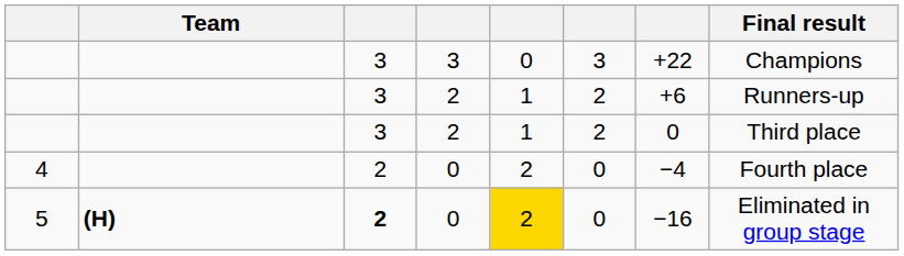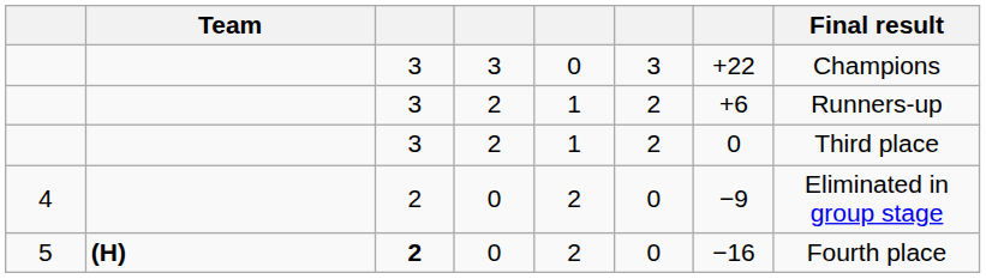4 | column 7: −4 -> −9
4 | Final result: Fourth place -> Eliminated in group stage
5 | column 5: gold background -> no background
5 | Final result: Eliminated in group stage -> Fourth place
